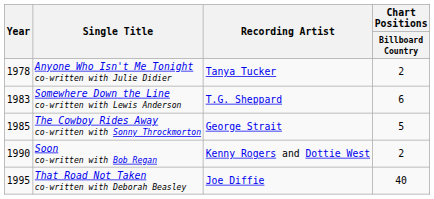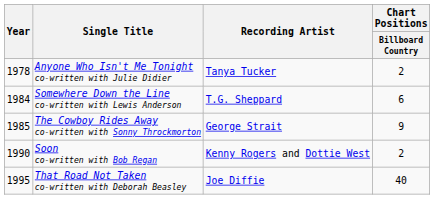Somewhere Down the Line co-written with Lewis Anderson | Year: 1983 -> 1984
The Cowboy Rides Away co-written with Sonny Throckmorton | Chart Positions / Billboard Country: 5 -> 9
